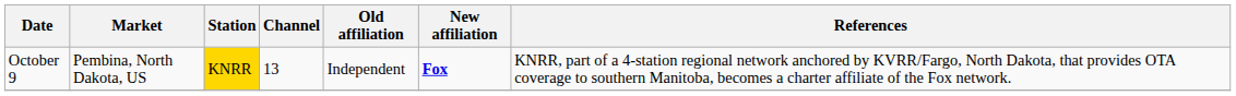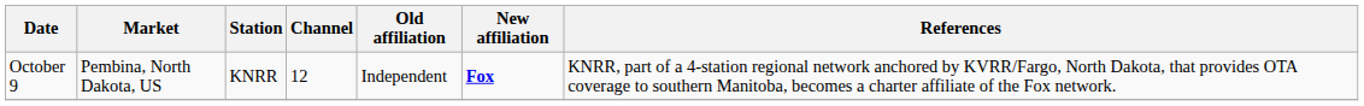October 9 | Station: gold background -> no background
October 9 | Channel: 13 -> 12
